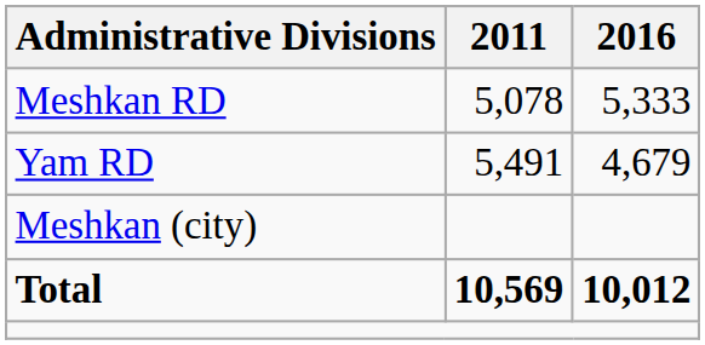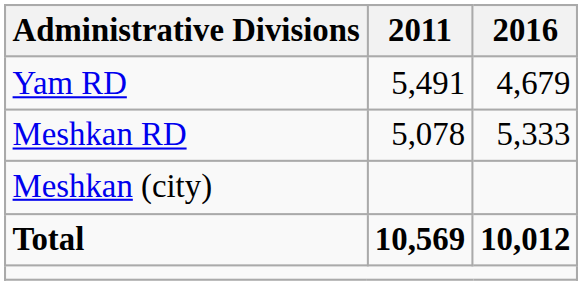rows swapped: Meshkan RD <-> Yam RD
